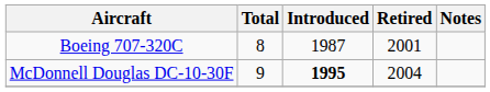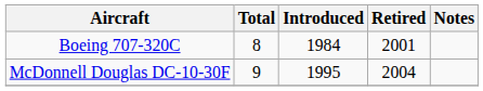Boeing 707-320C | Introduced: 1987 -> 1984
McDonnell Douglas DC-10-30F | Introduced: bold -> normal
